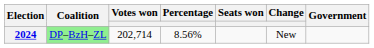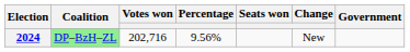2024 | Votes won: 202,714 -> 202,716
2024 | Percentage: 8.56% -> 9.56%
